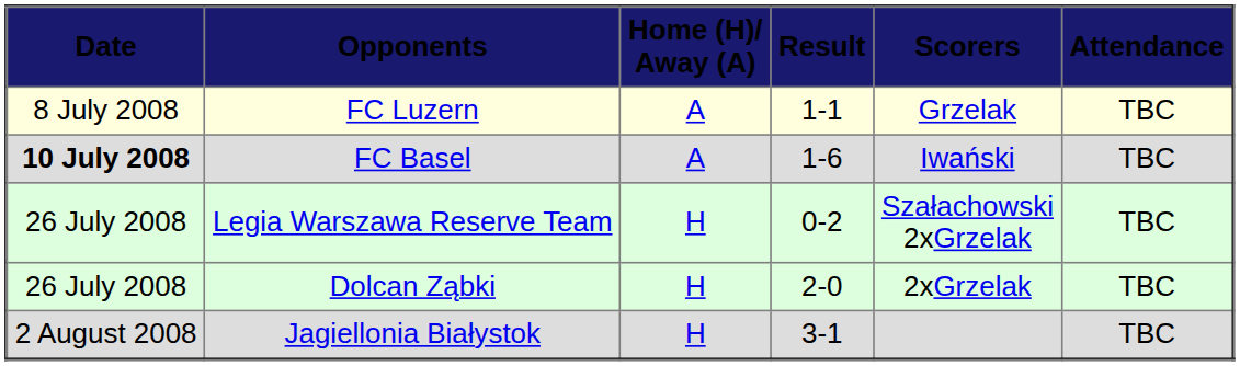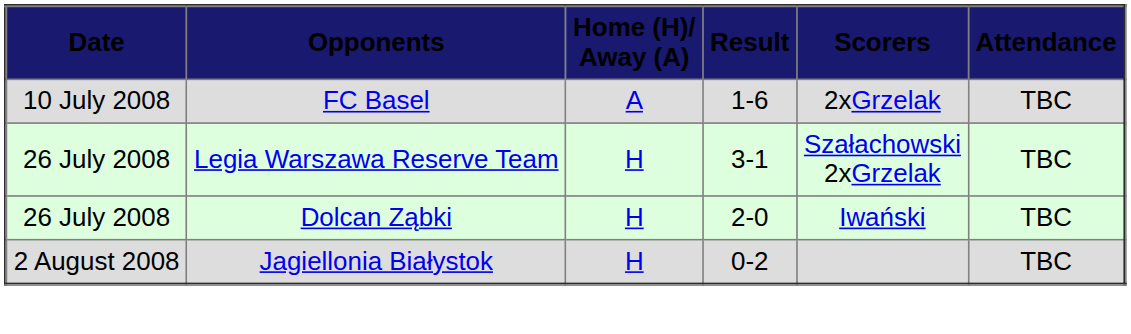- row: 8 July 2008 | FC Luzern | A | 1-1 | Grzelak | TBC
FC Basel | Date: bold -> normal
FC Basel | Scorers: Iwański -> 2xGrzelak
Legia Warszawa Reserve Team | Result: 0-2 -> 3-1
Dolcan Ząbki | Scorers: 2xGrzelak -> Iwański
Jagiellonia Białystok | Result: 3-1 -> 0-2
